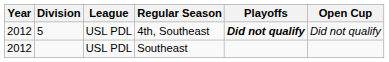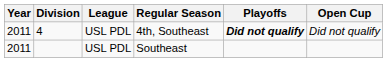4th, Southeast | Year: 2012 -> 2011
4th, Southeast | Division: 5 -> 4
Southeast | Year: 2012 -> 2011
